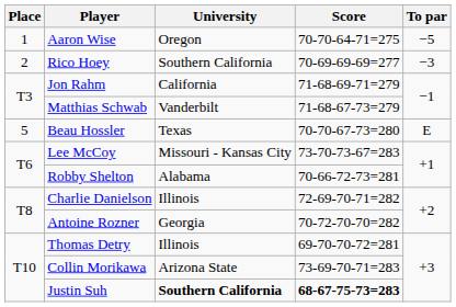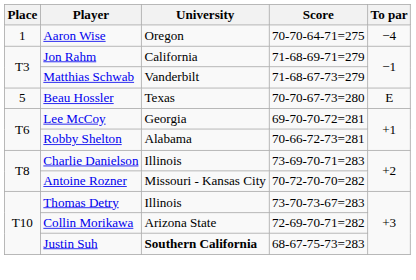Aaron Wise | To par: −5 -> −4
- row: 2 | Rico Hoey | Southern California | 70-69-69-69=277 | −3
Lee McCoy | University: Missouri - Kansas City -> Georgia
Lee McCoy | Score: 73-70-73-67=283 -> 69-70-70-72=281
Charlie Danielson | Score: 72-69-70-71=282 -> 73-69-70-71=283
Antoine Rozner | University: Georgia -> Missouri - Kansas City
Thomas Detry | Score: 69-70-70-72=281 -> 73-70-73-67=283
Collin Morikawa | Score: 73-69-70-71=283 -> 72-69-70-71=282
Justin Suh | Score: bold -> normal
